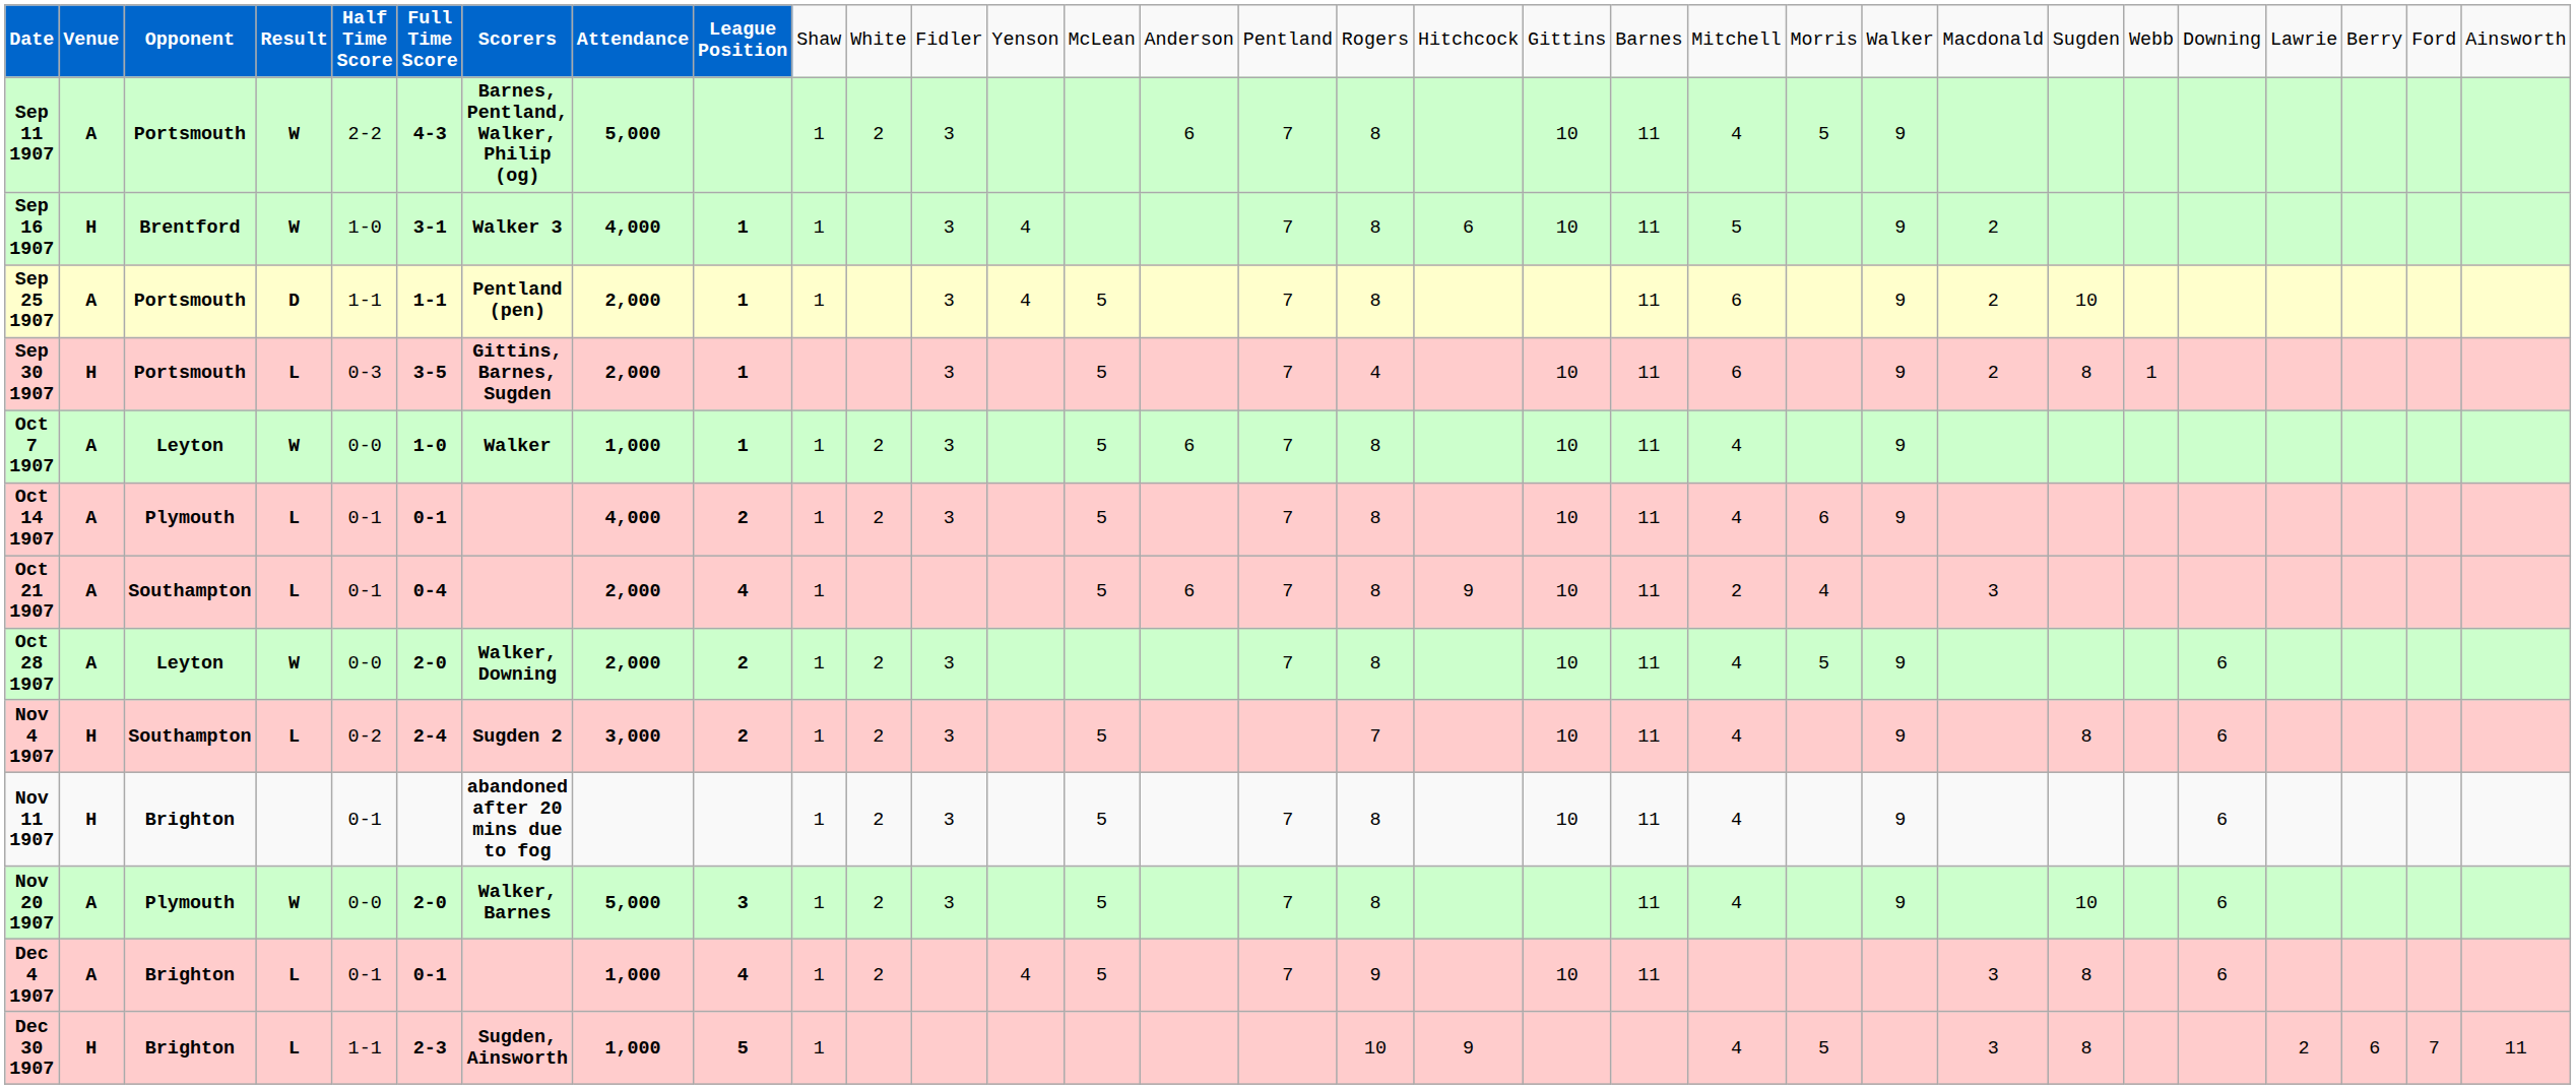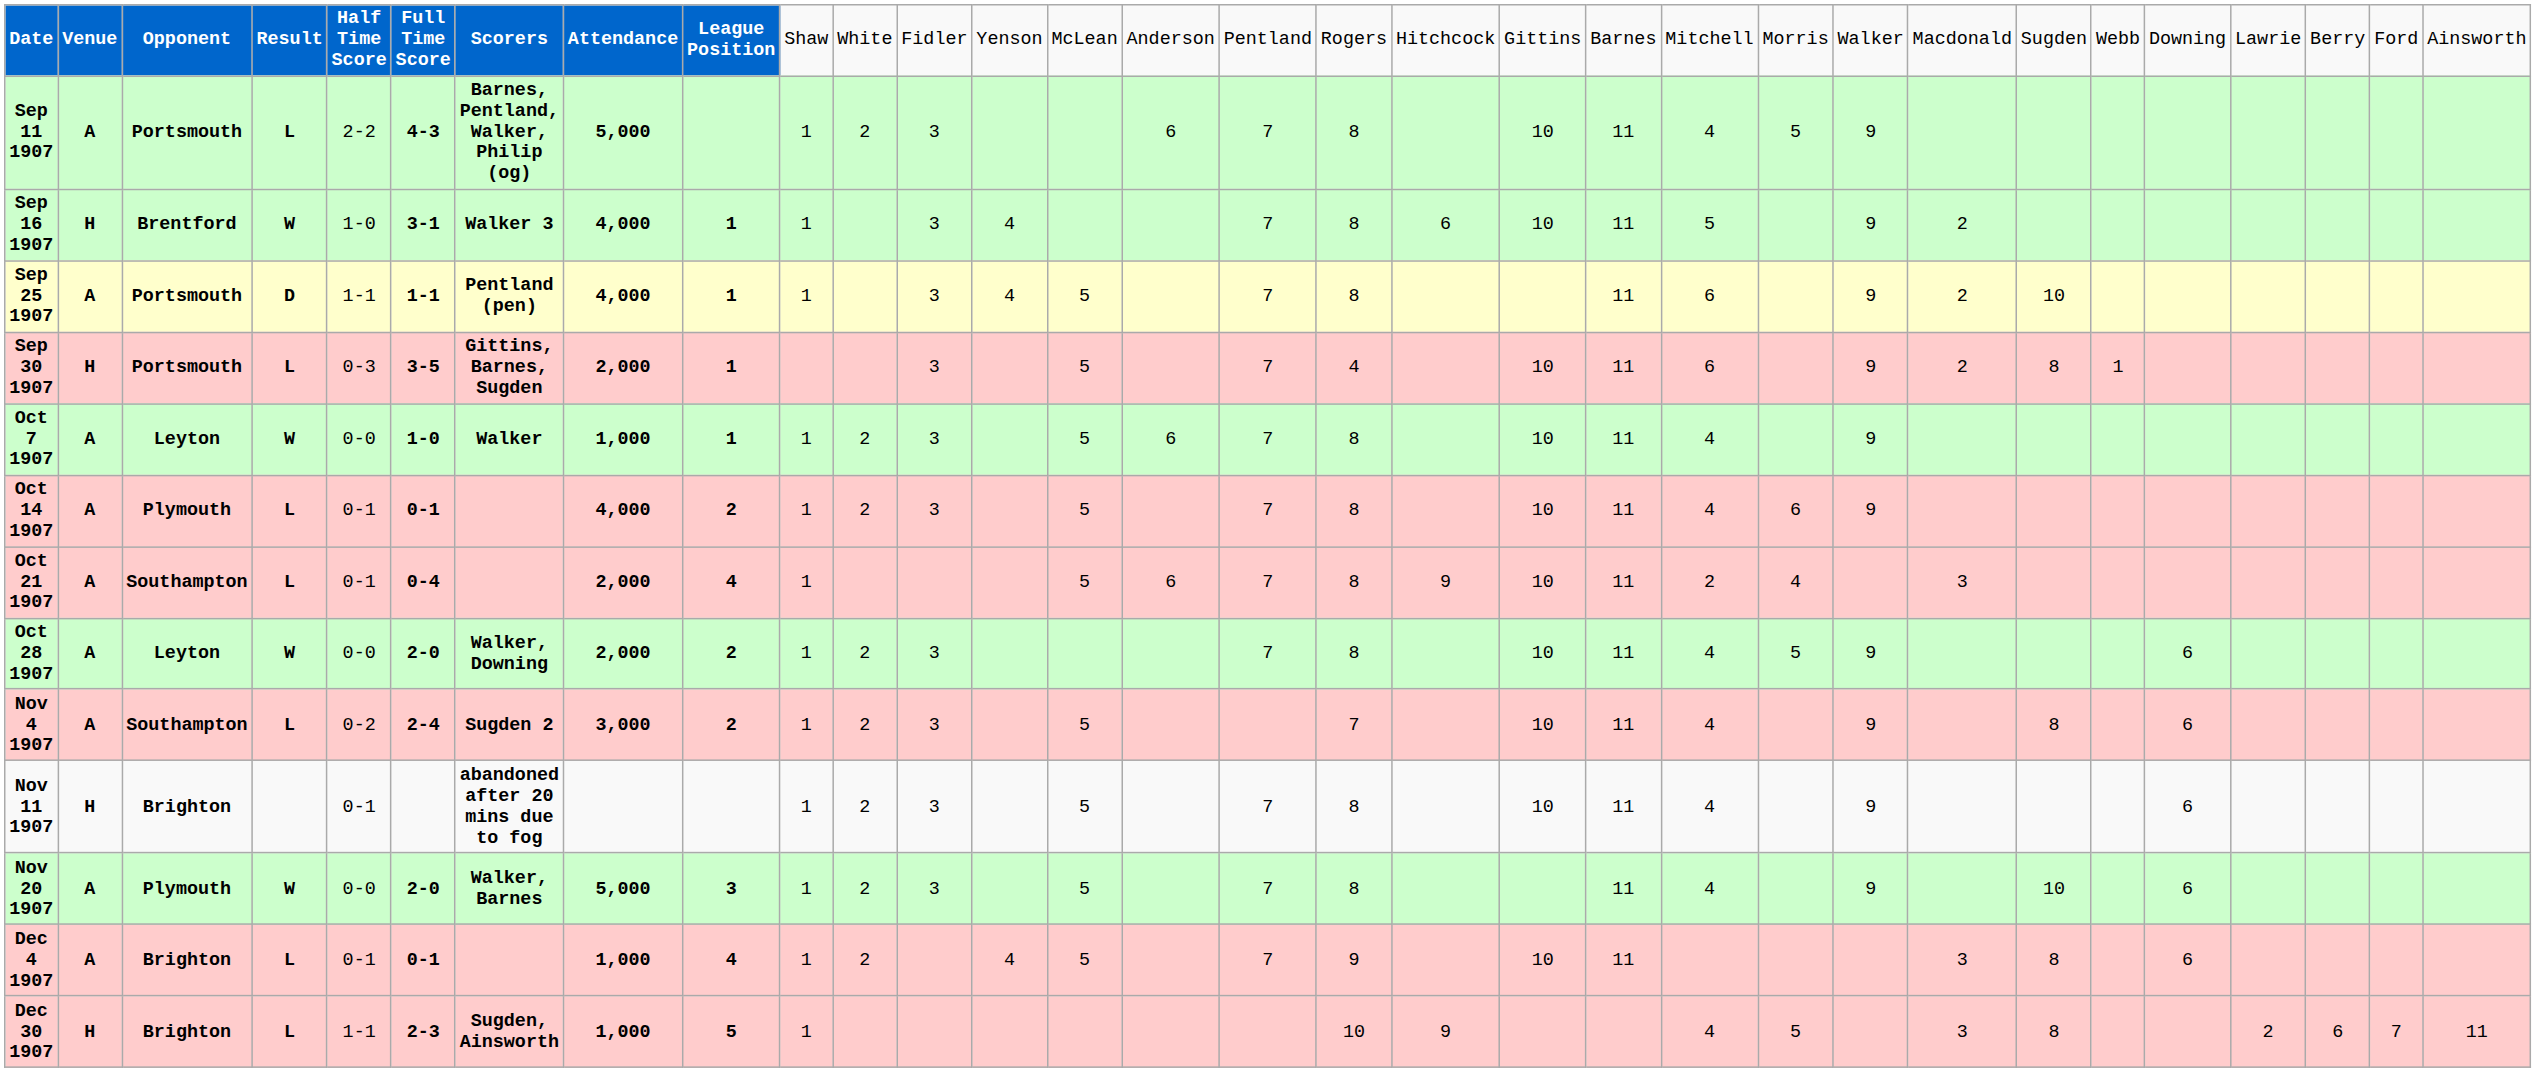Sep 11 1907 | column 4: W -> L
Sep 25 1907 | column 8: 2,000 -> 4,000
Nov 4 1907 | column 2: H -> A
